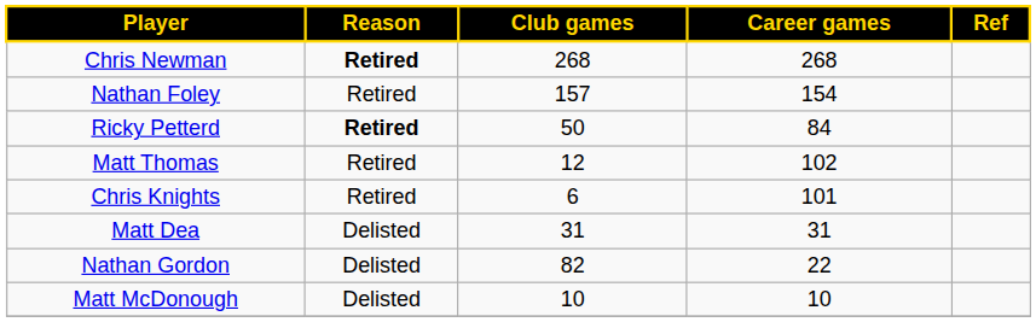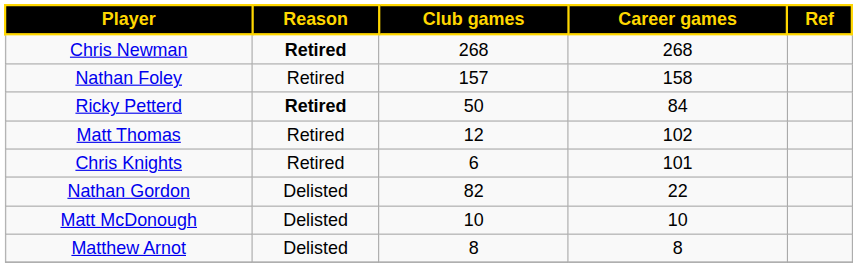Nathan Foley | Career games: 154 -> 158
- row: Matt Dea | Delisted | 31 | 31
+ row: Matthew Arnot | Delisted | 8 | 8
